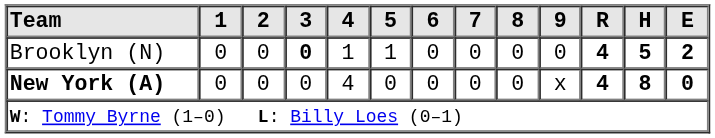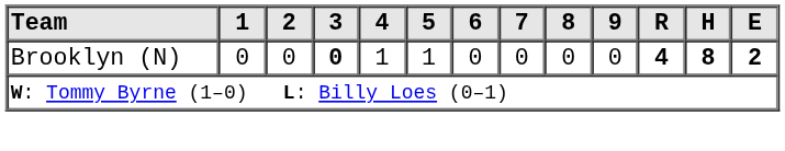Brooklyn (N) | H: 5 -> 8
- row: New York (A) | 0 | 0 | 0 | 4 | 0 | 0 | 0 | 0 | x | 4 | 8 | 0
